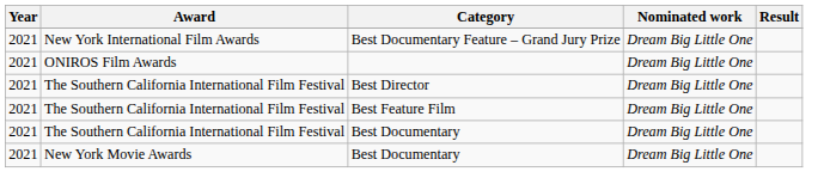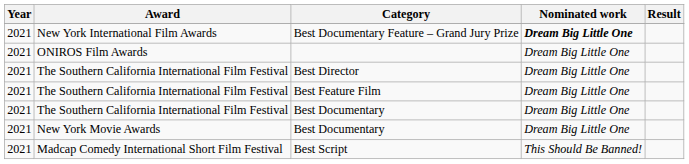Best Documentary Feature – Grand Jury Prize | Nominated work: normal -> bold
+ row: 2021 | Madcap Comedy International Short Film Festival | Best Script | This Should Be Banned!
